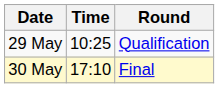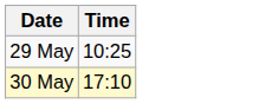- column: Round | Qualification | Final
